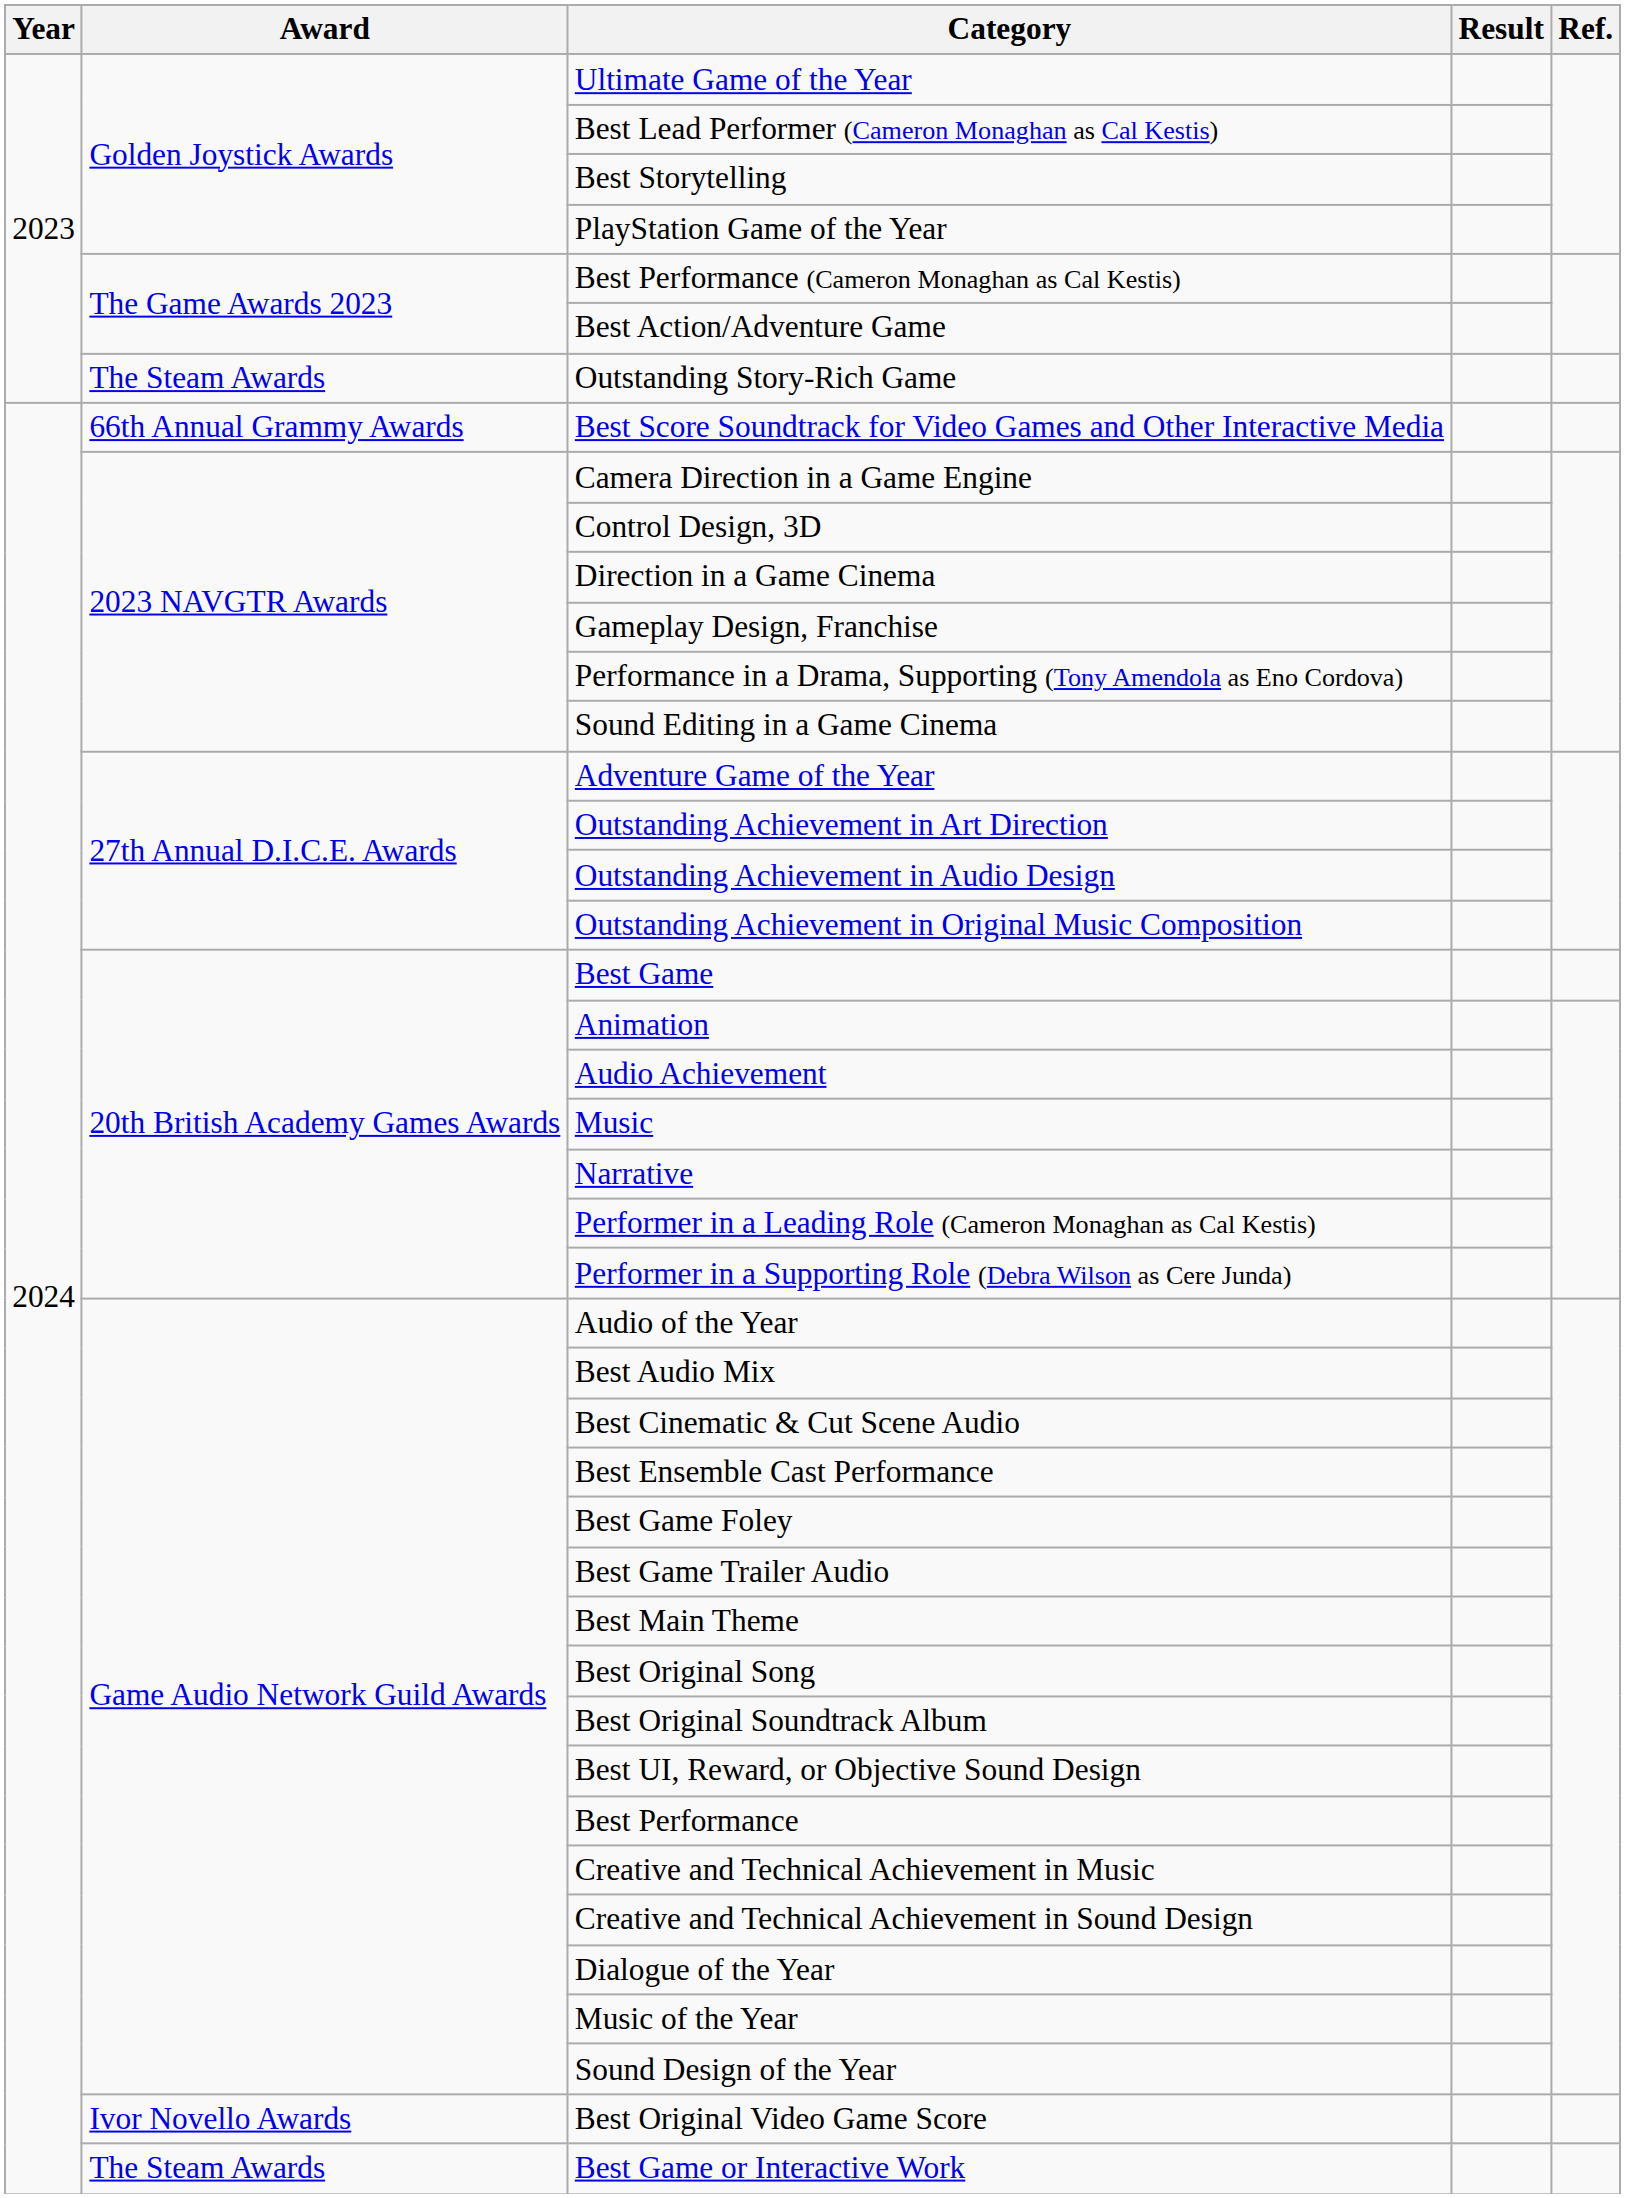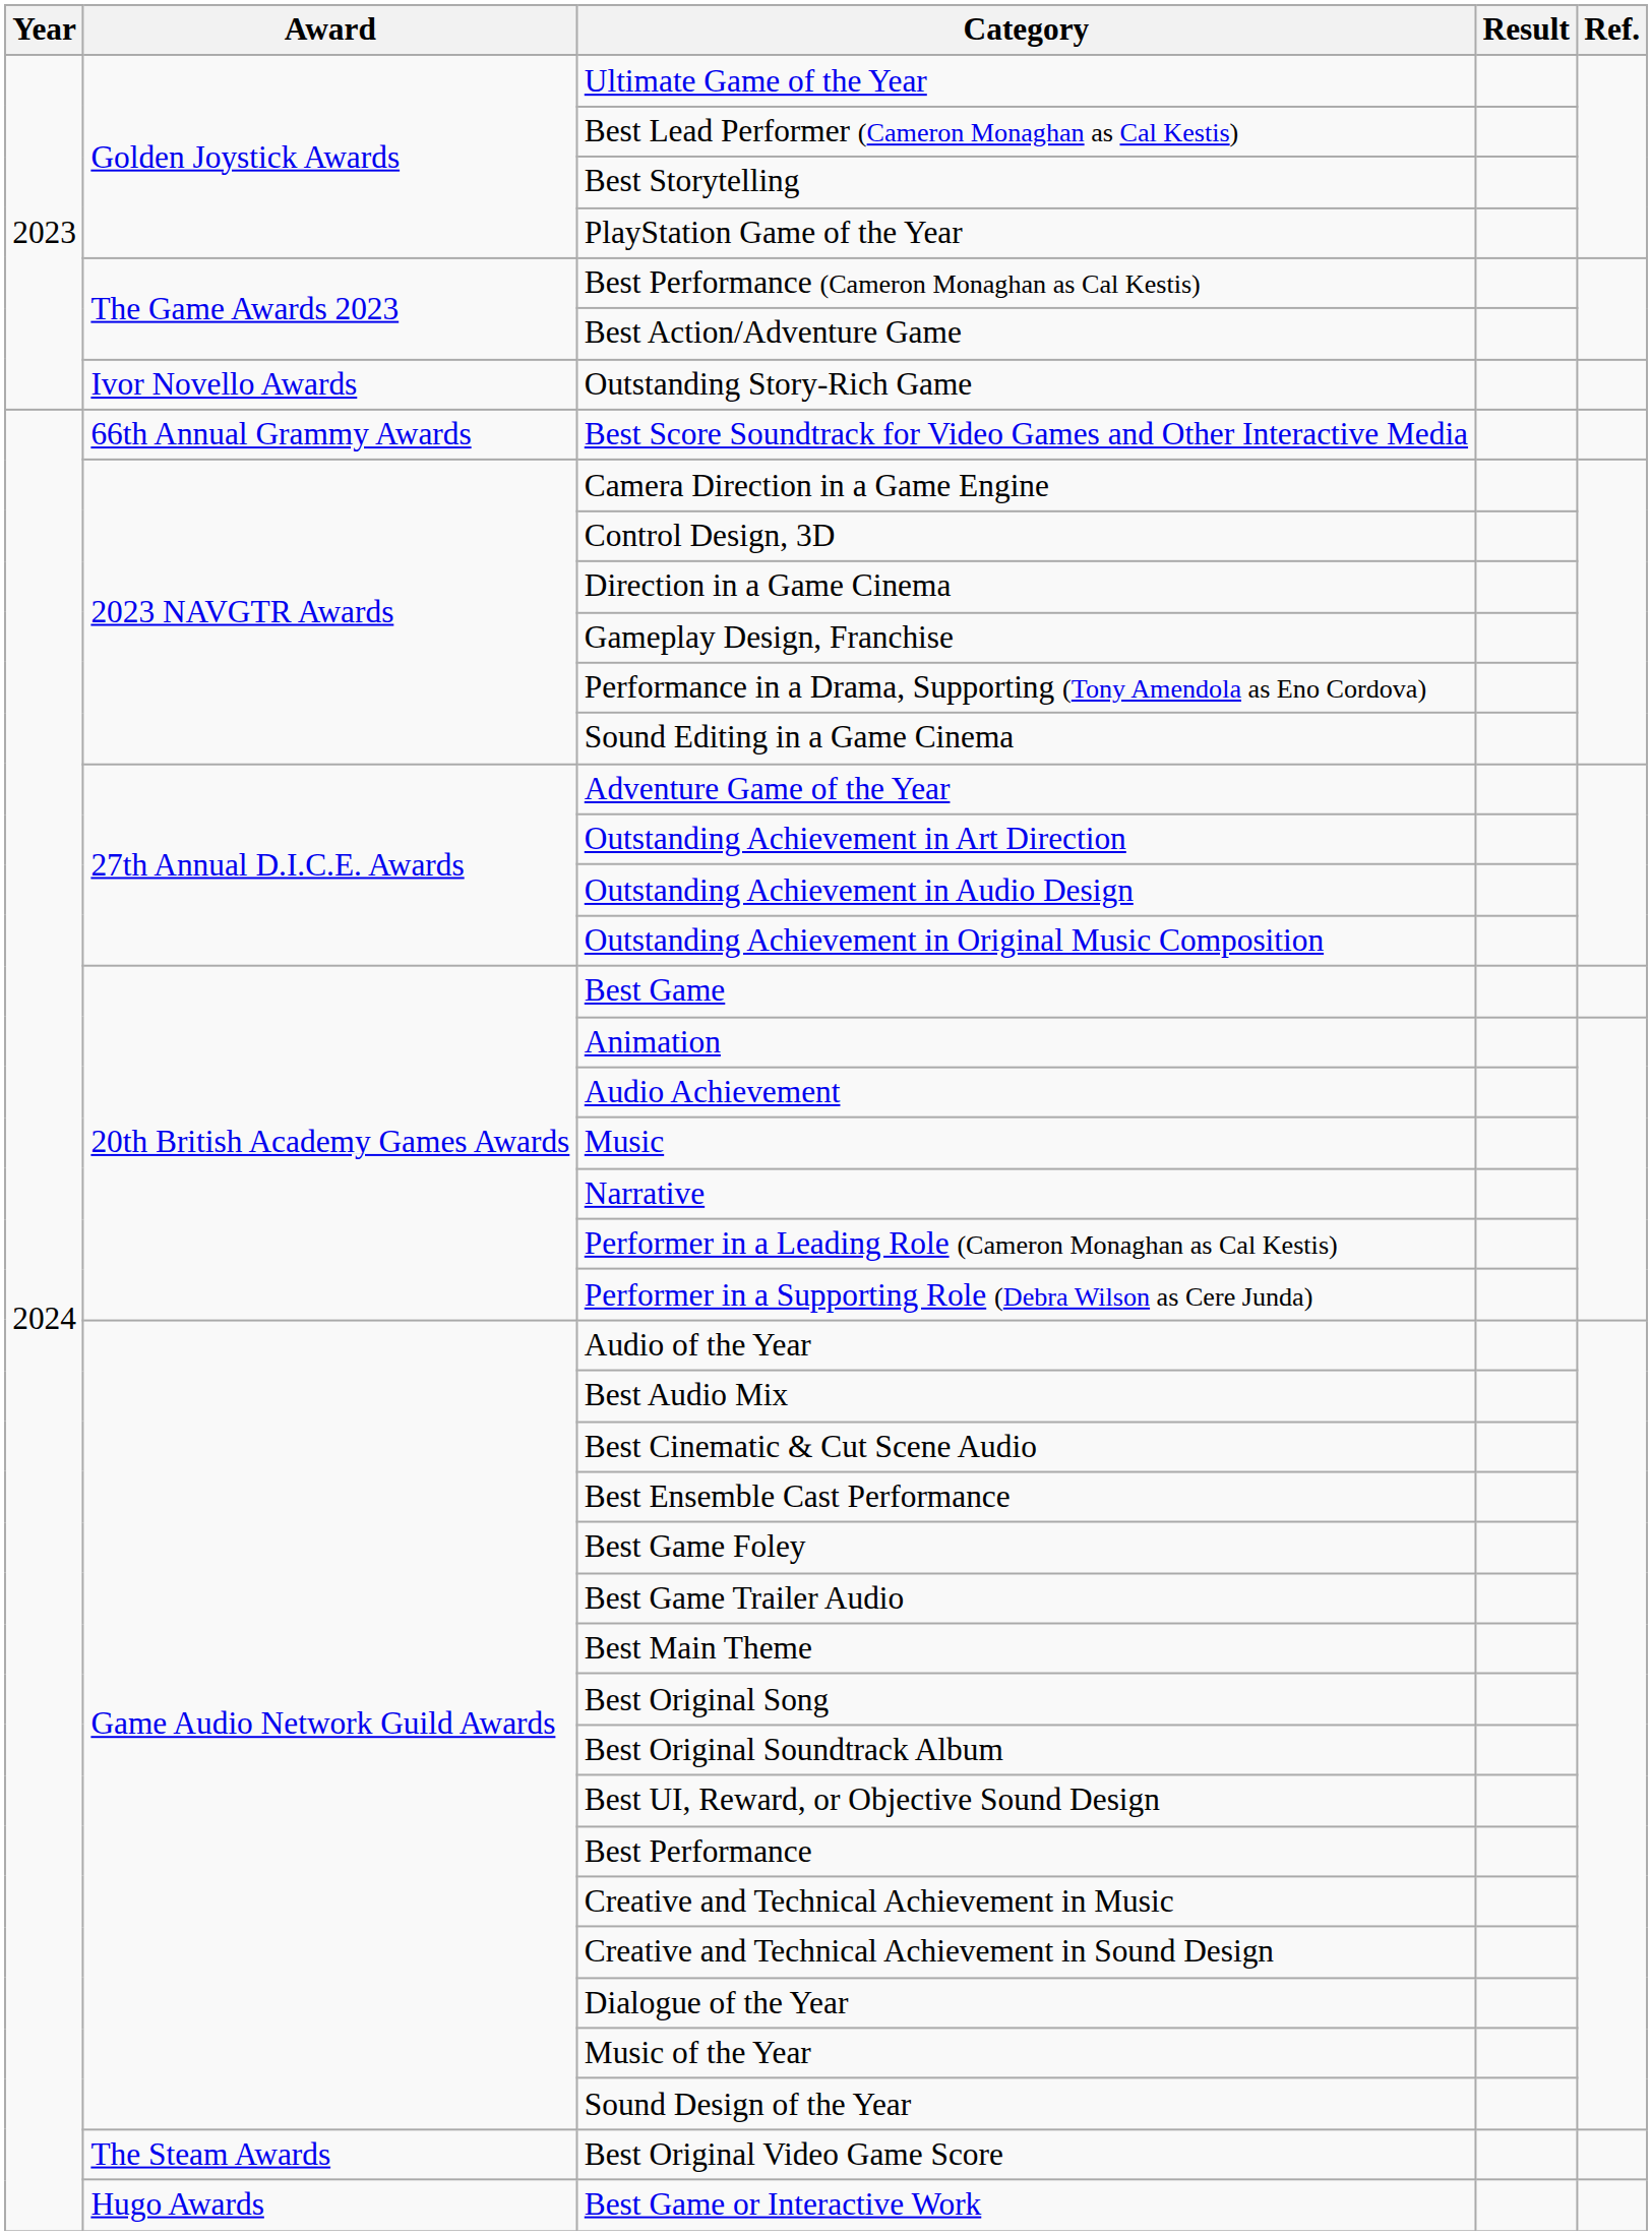Outstanding Story-Rich Game | Award: The Steam Awards -> Ivor Novello Awards
Best Original Video Game Score | Award: Ivor Novello Awards -> The Steam Awards
Best Game or Interactive Work | Award: The Steam Awards -> Hugo Awards
